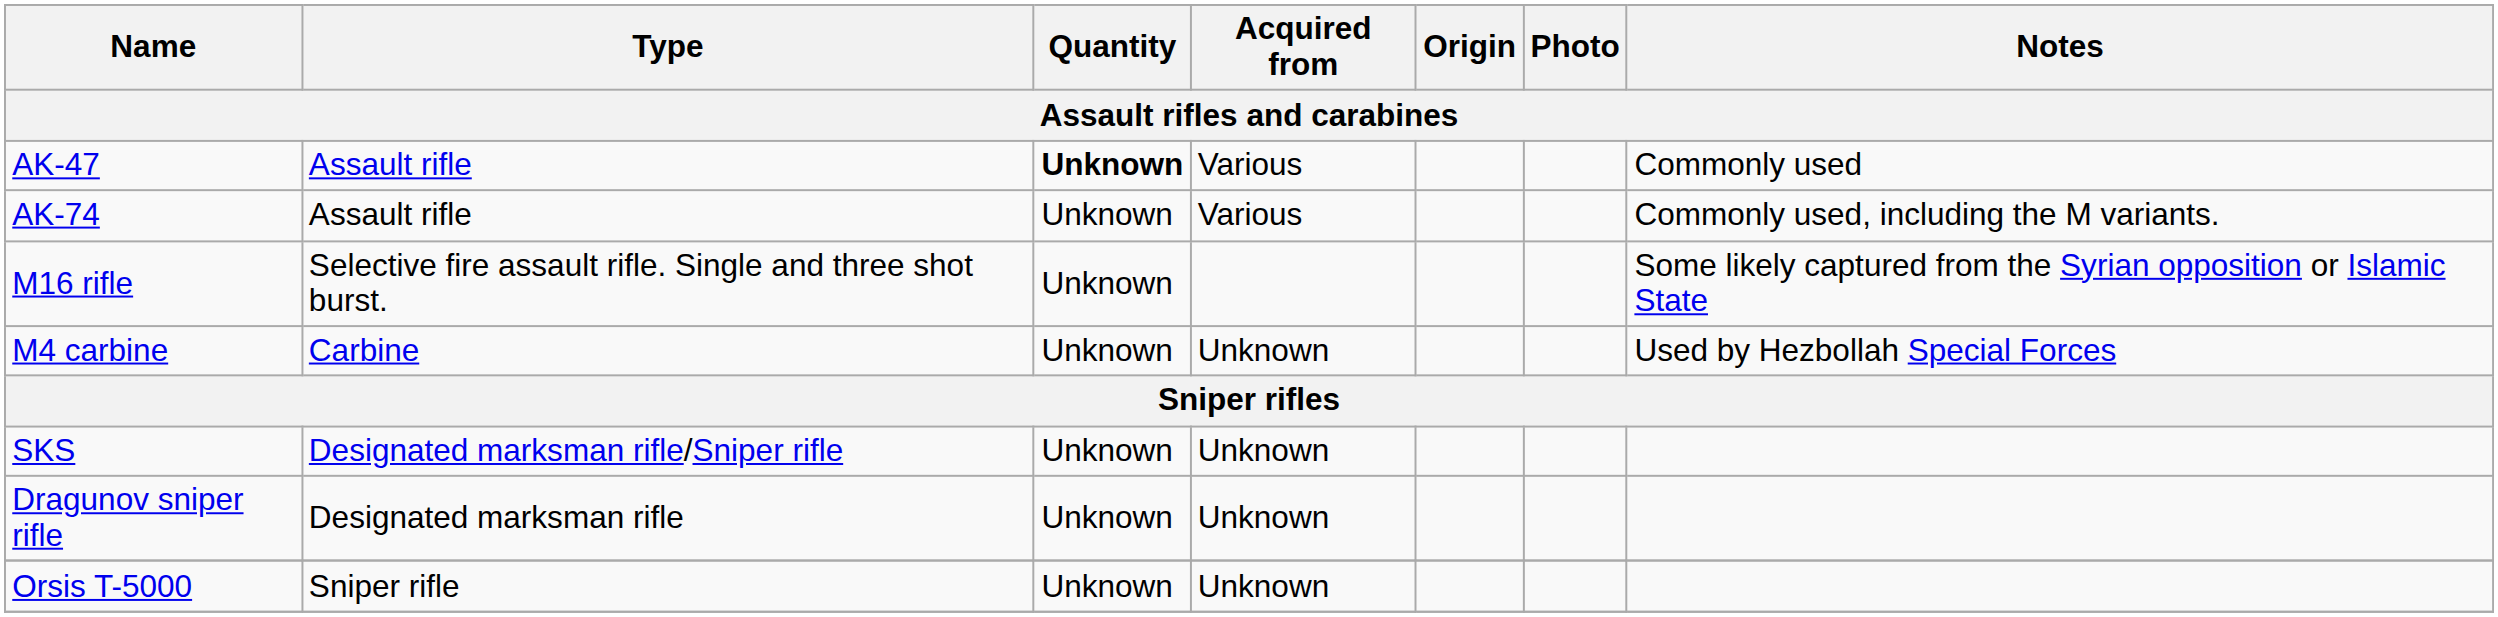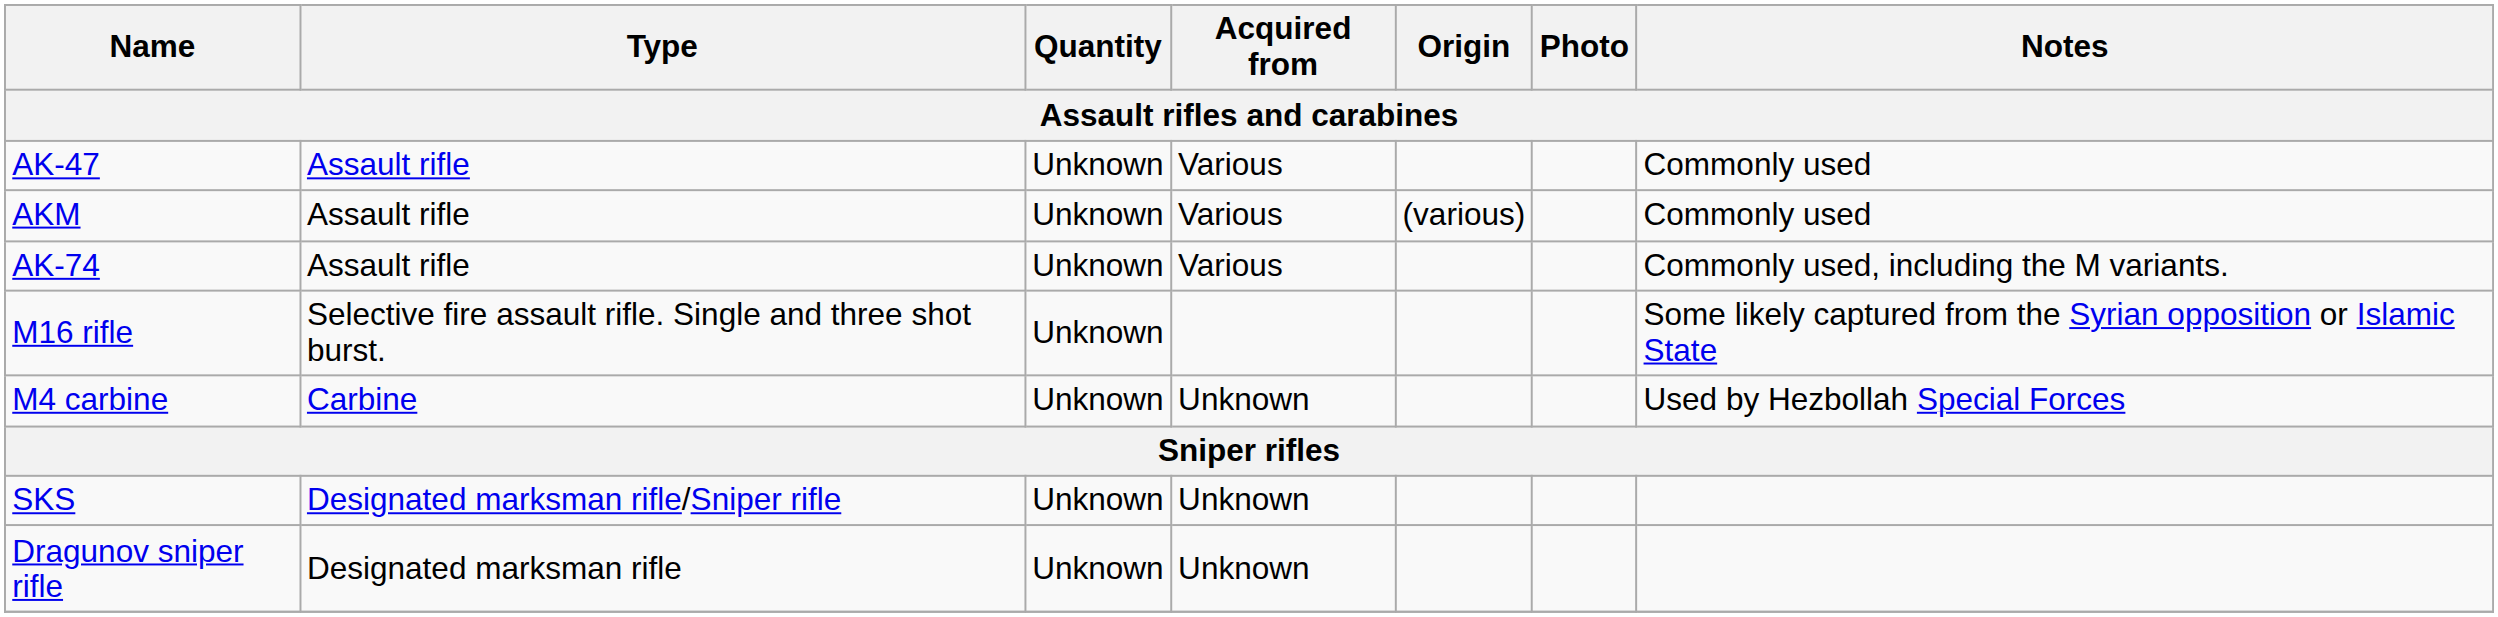AK-47 | Quantity: bold -> normal
+ row: AKM | Assault rifle | Unknown | Various | (various) | Commonly used
- row: Orsis T-5000 | Sniper rifle | Unknown | Unknown
